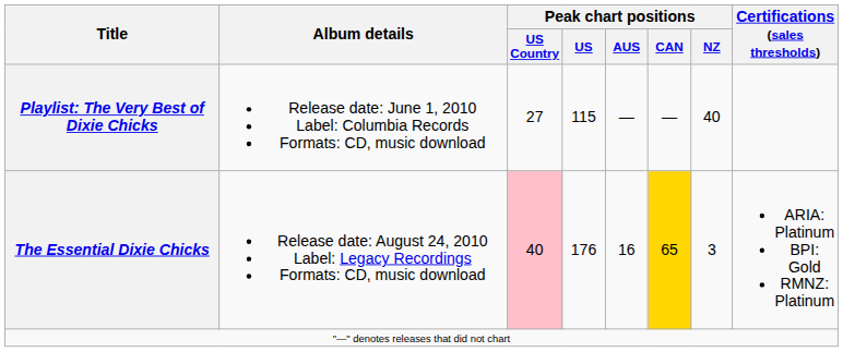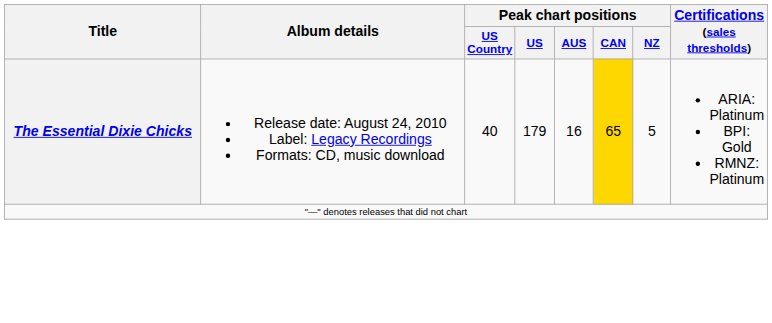- row: Playlist: The Very Best of Dixie Chicks | Release date: June 1, 2010 Label: Columbia Records Formats: CD, music download | 27 | 115 | — | — | 40
The Essential Dixie Chicks | Peak chart positions / US Country: pink background -> no background
The Essential Dixie Chicks | Peak chart positions / US: 176 -> 179
The Essential Dixie Chicks | Peak chart positions / NZ: 3 -> 5
